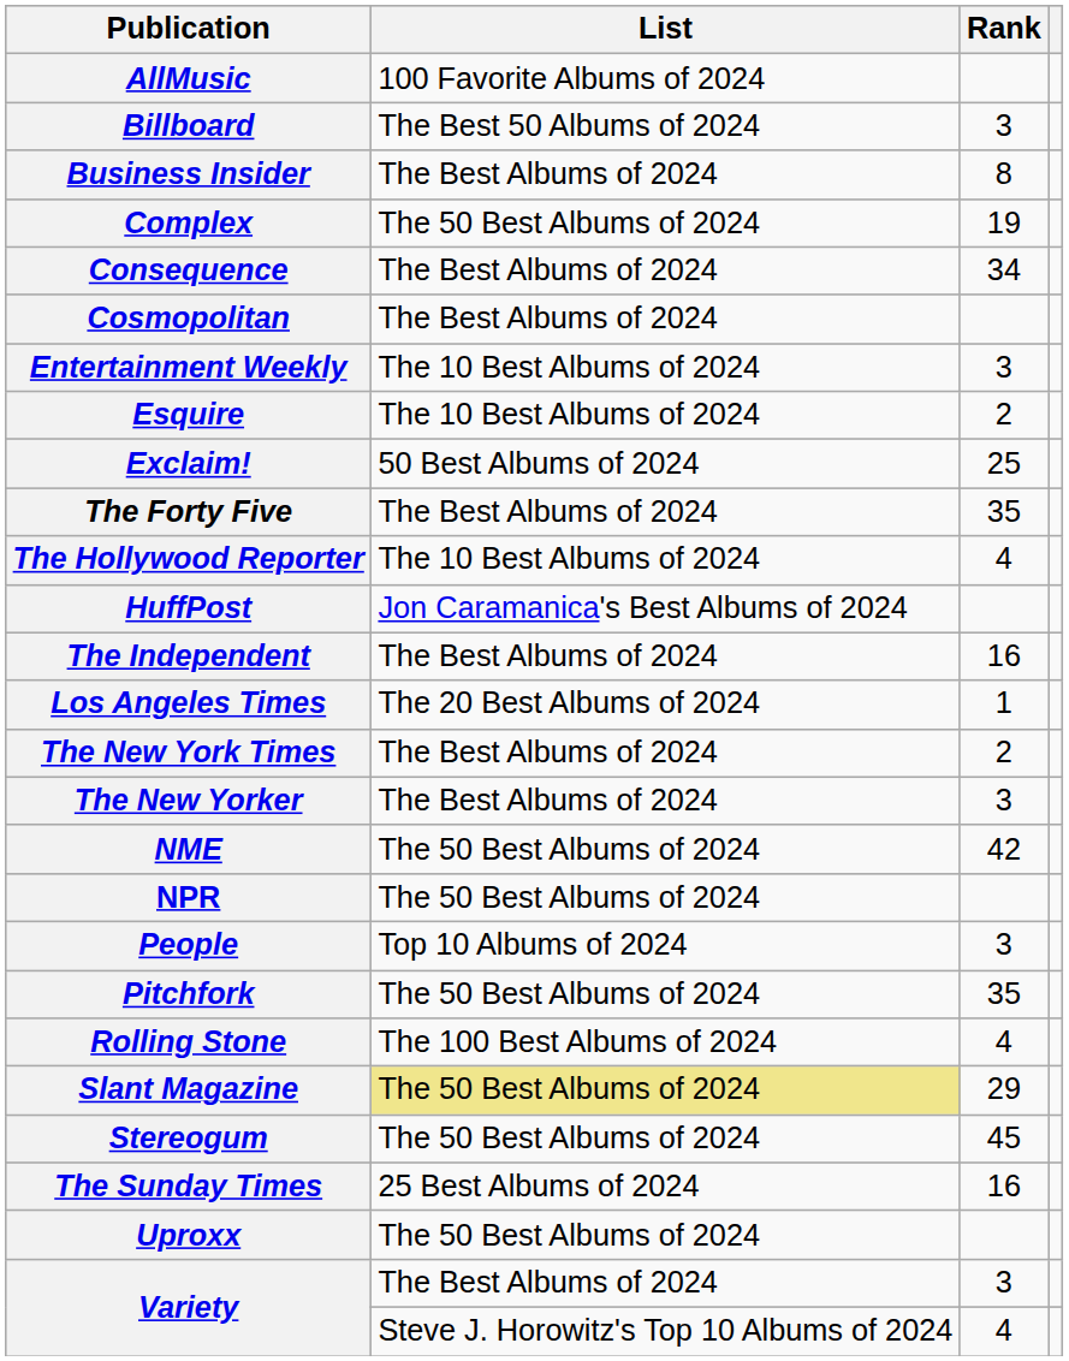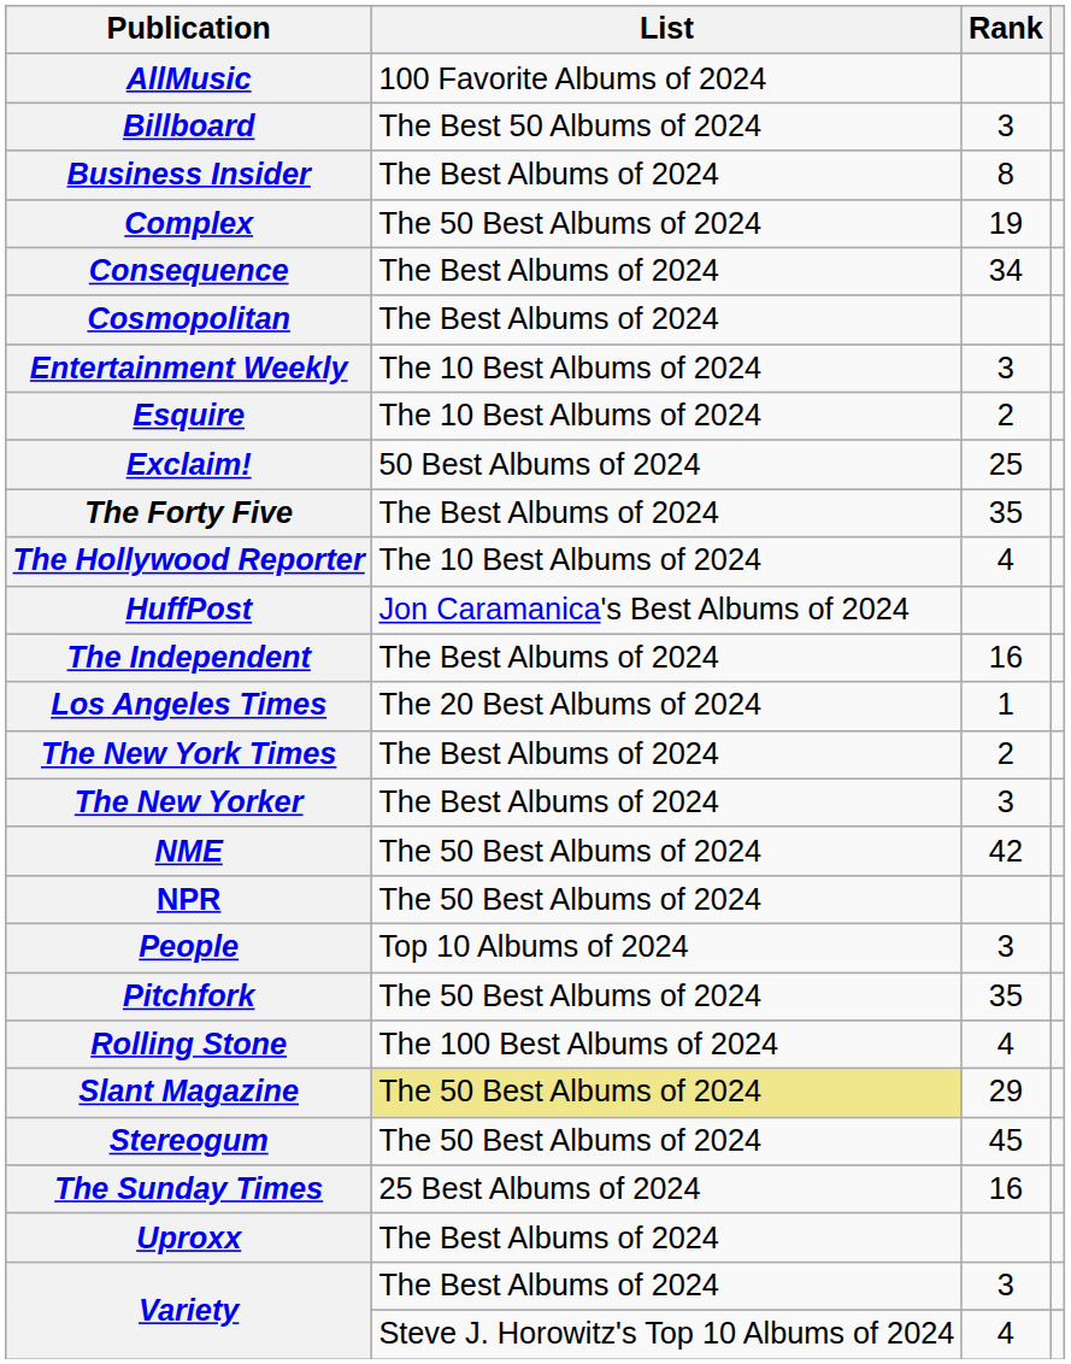Uproxx | List: The 50 Best Albums of 2024 -> The Best Albums of 2024
